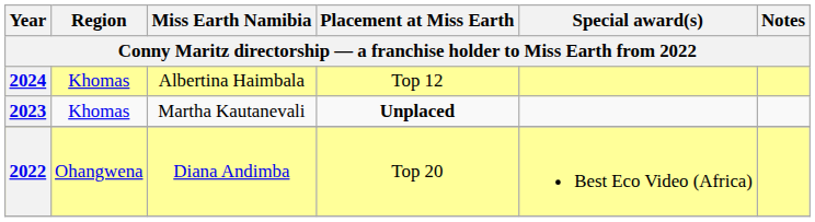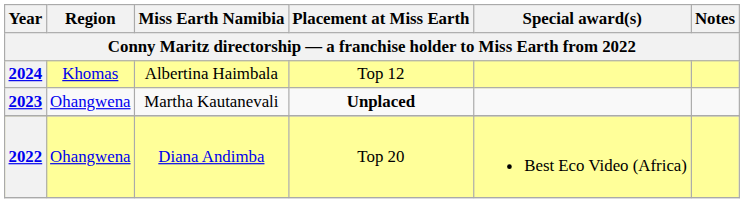2023 | Region: Khomas -> Ohangwena
